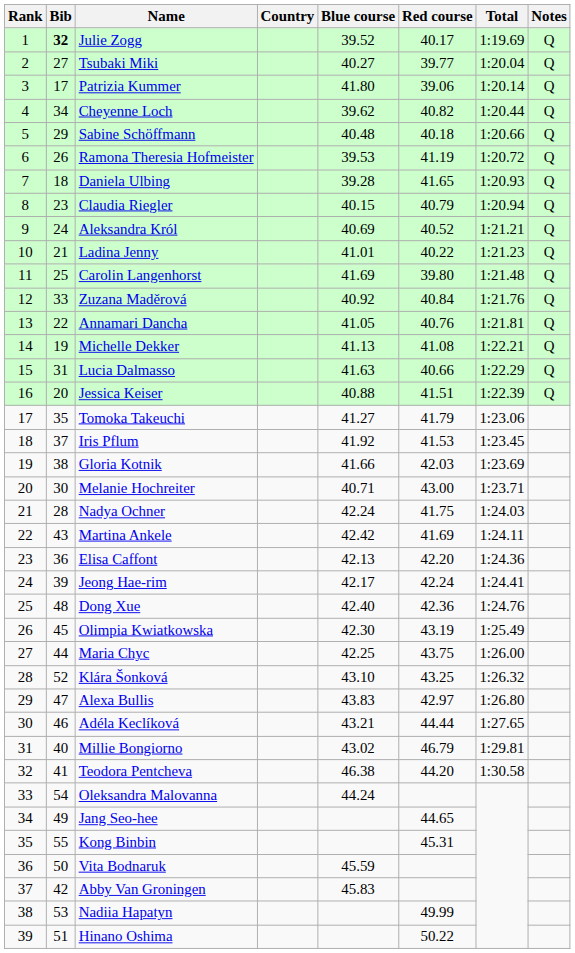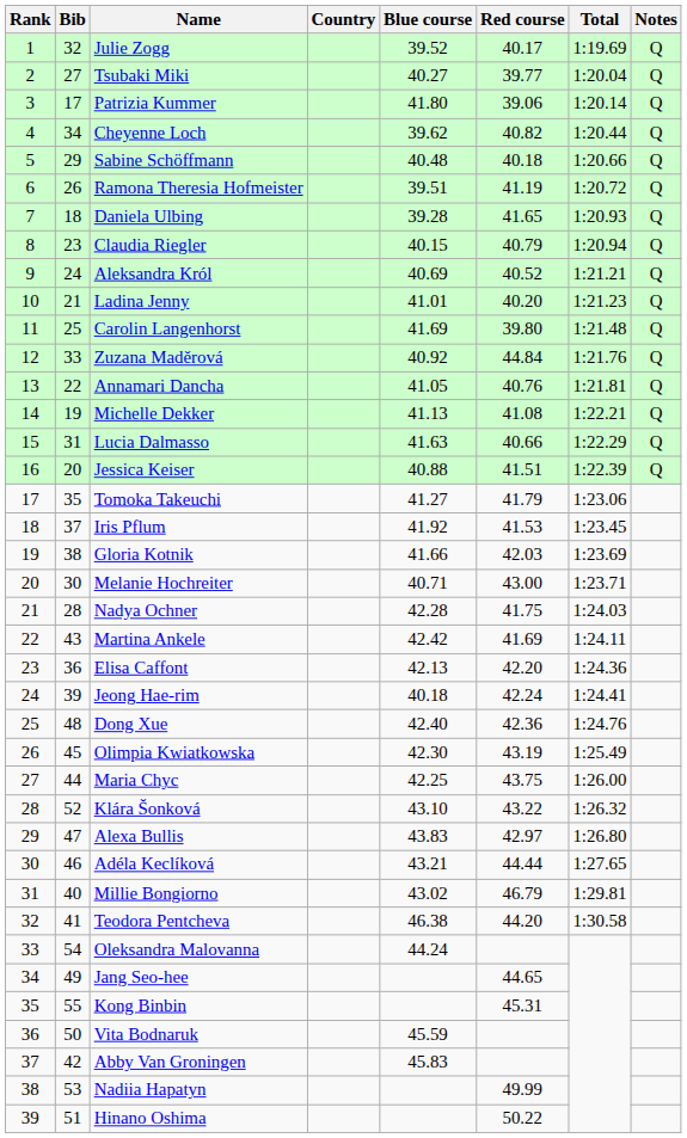Julie Zogg | Bib: bold -> normal
Ramona Theresia Hofmeister | Blue course: 39.53 -> 39.51
Ladina Jenny | Red course: 40.22 -> 40.20
Zuzana Maděrová | Red course: 40.84 -> 44.84
Nadya Ochner | Blue course: 42.24 -> 42.28
Jeong Hae-rim | Blue course: 42.17 -> 40.18
Klára Šonková | Red course: 43.25 -> 43.22
